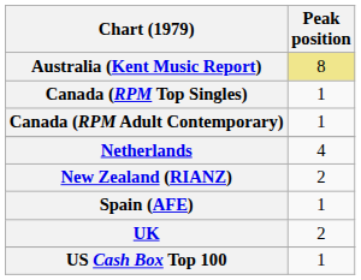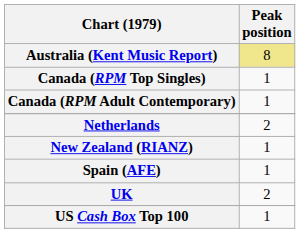Netherlands | Peak position: 4 -> 2
New Zealand (RIANZ) | Peak position: 2 -> 1
